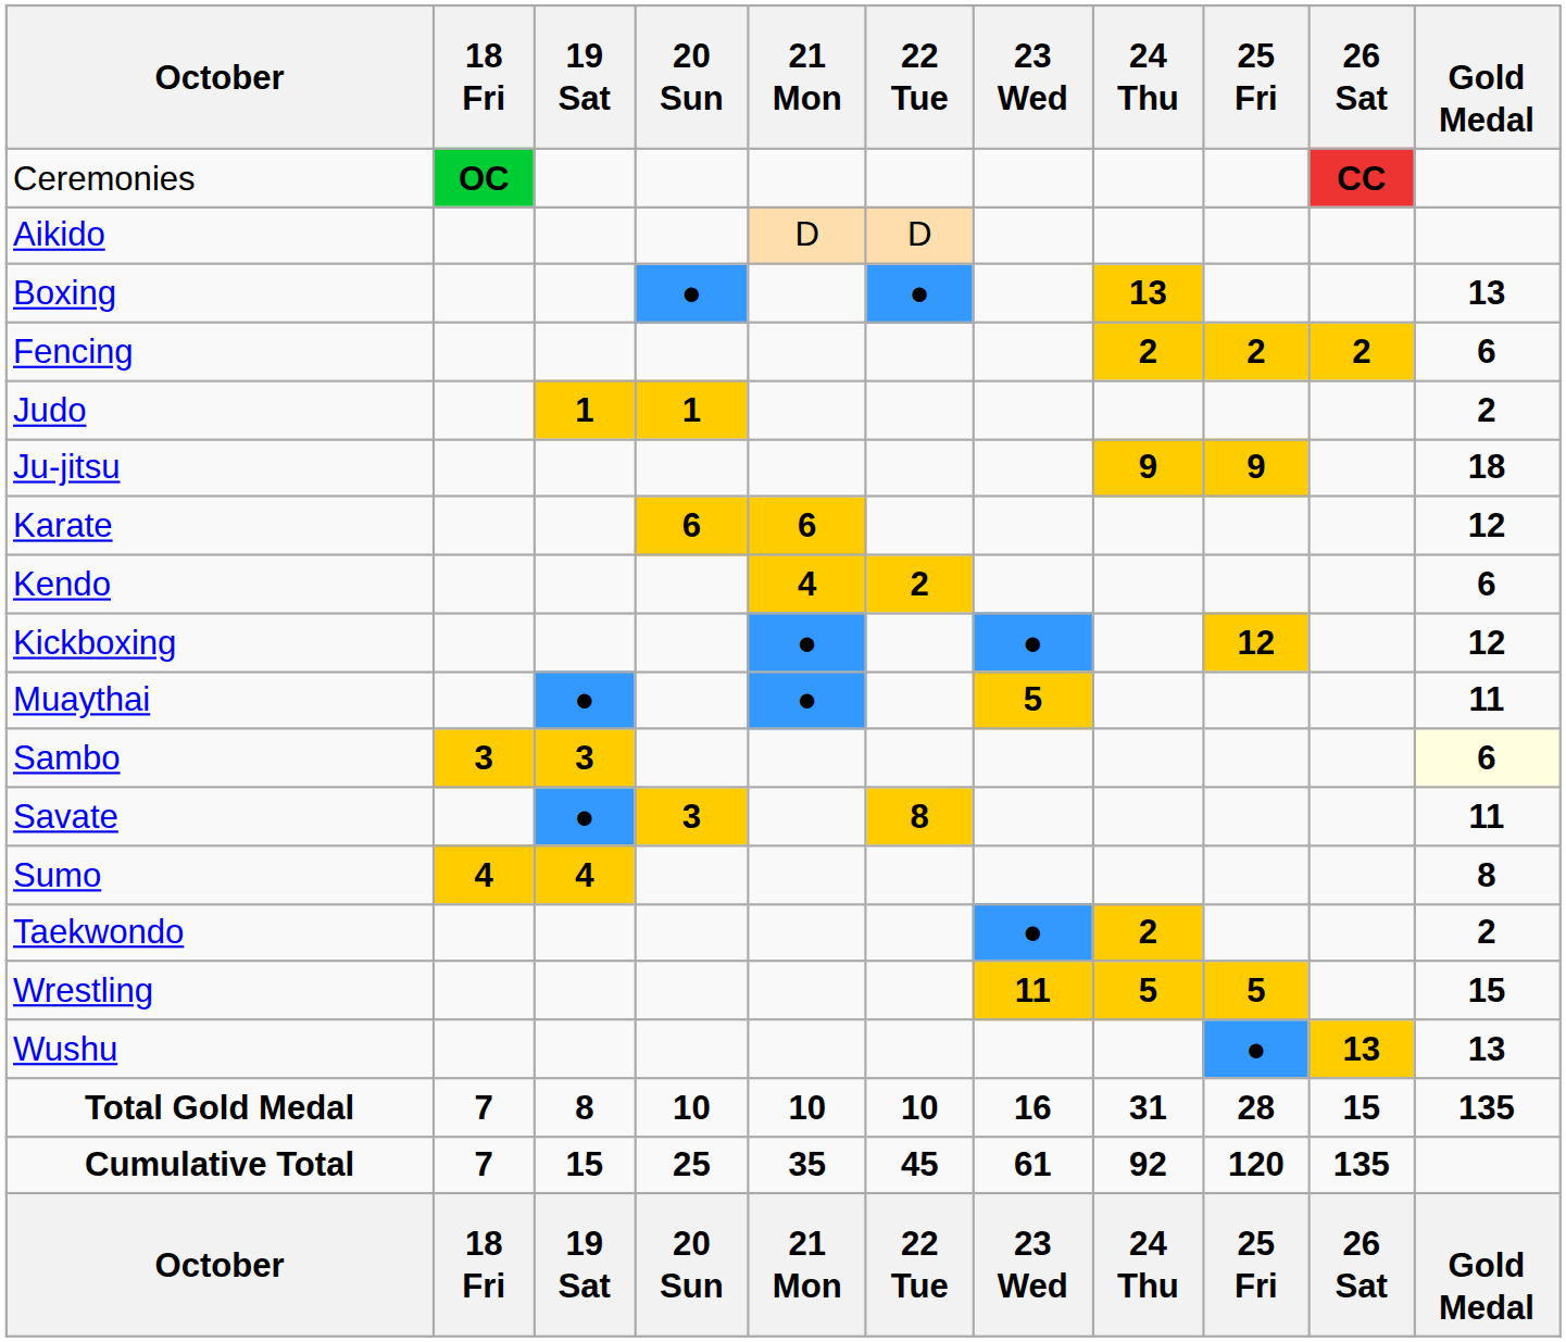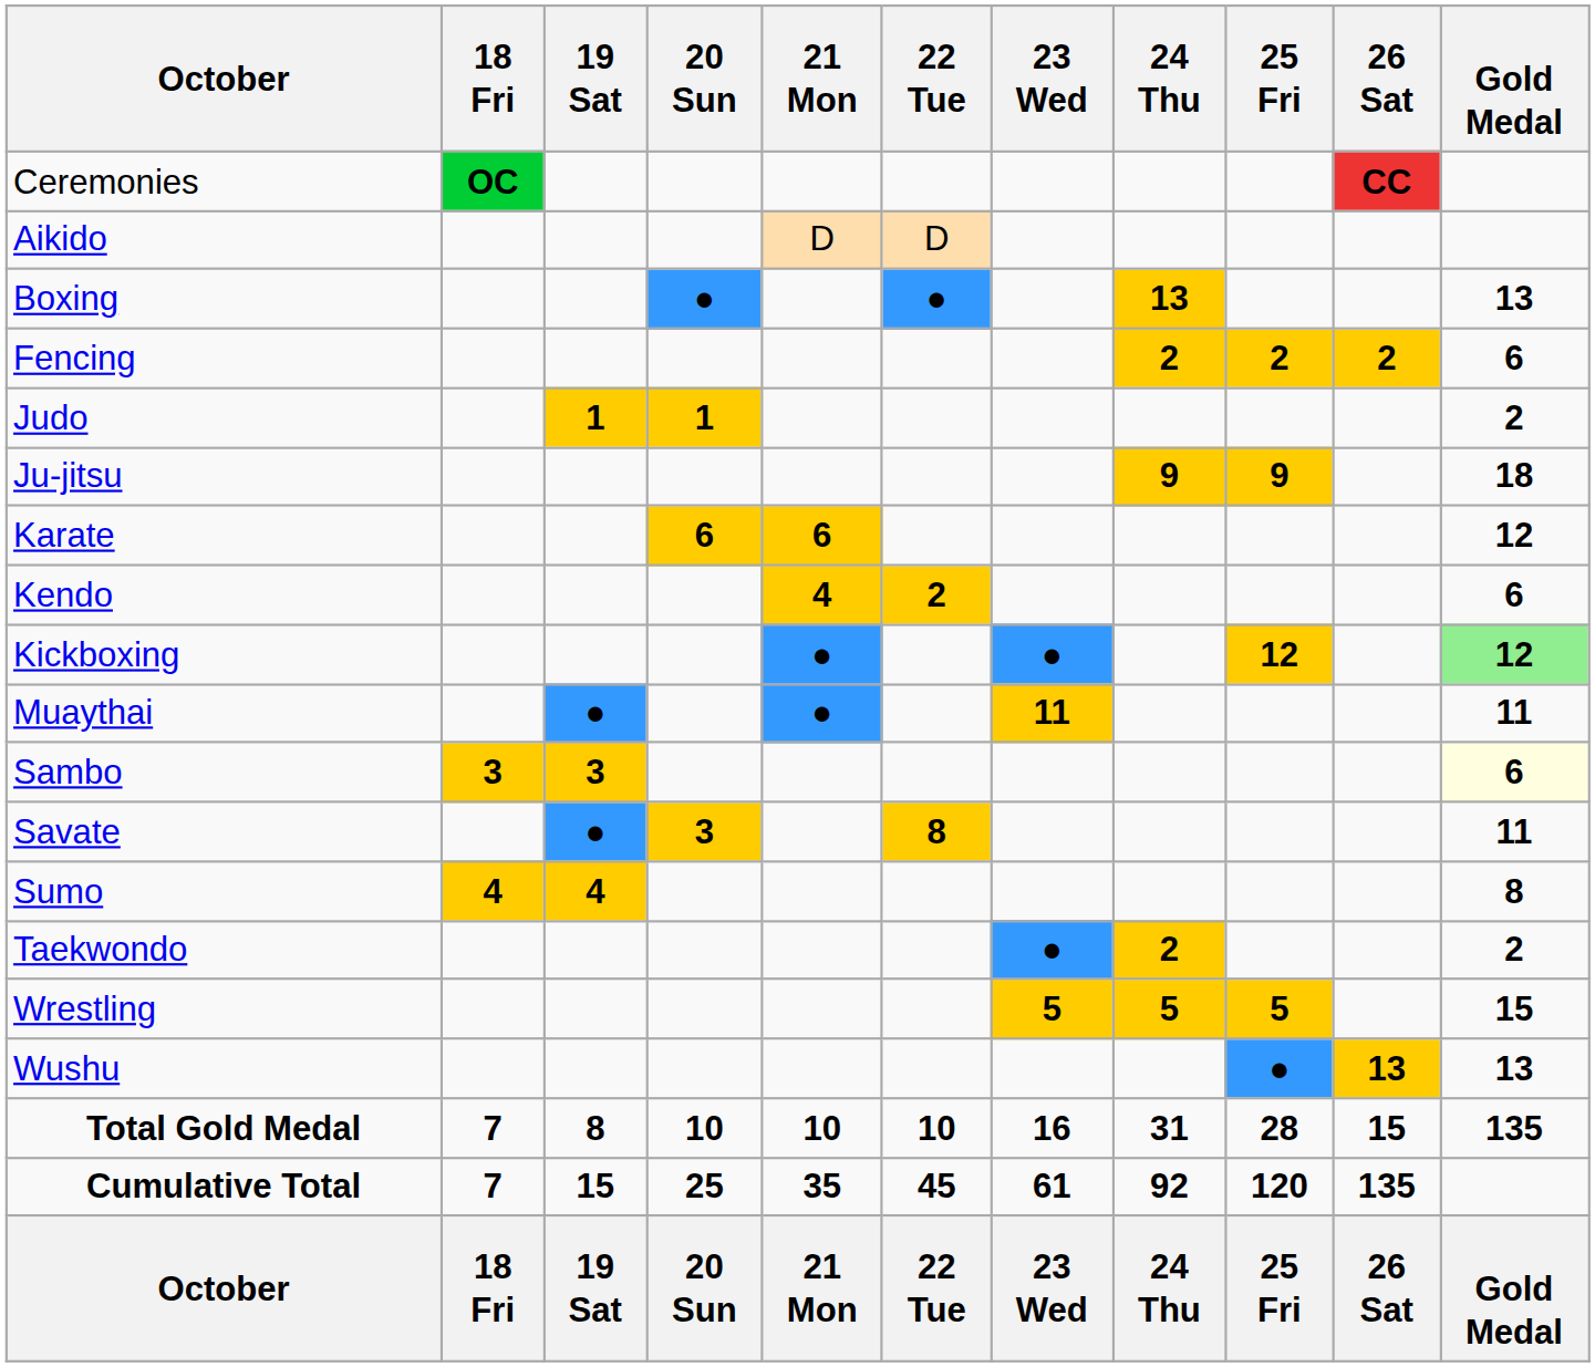Kickboxing | Gold Medal: no background -> lightgreen background
Muaythai | 23 Wed: 5 -> 11
Wrestling | 23 Wed: 11 -> 5
